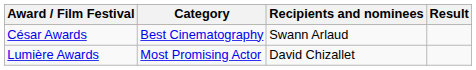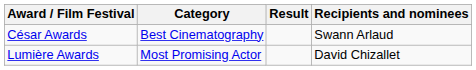columns swapped: Recipients and nominees <-> Result
